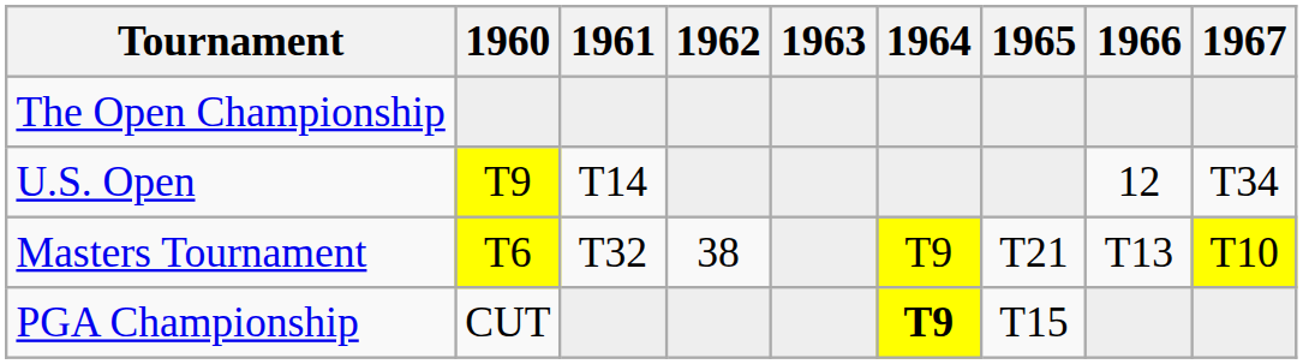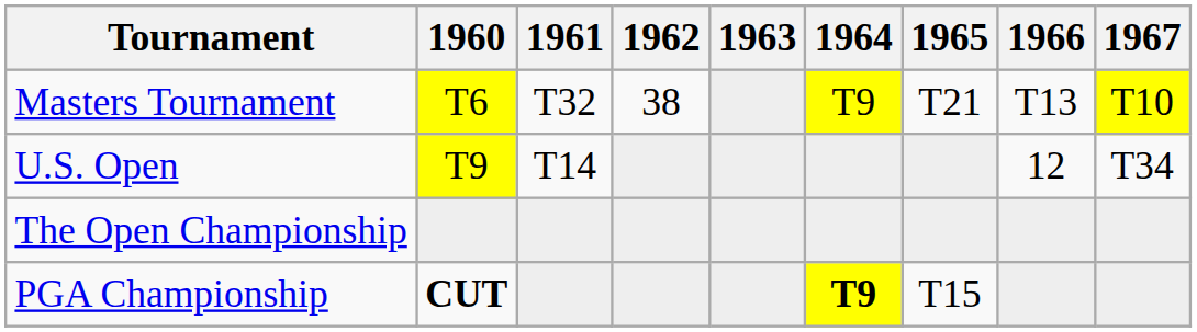rows swapped: Masters Tournament <-> The Open Championship
PGA Championship | 1960: normal -> bold
